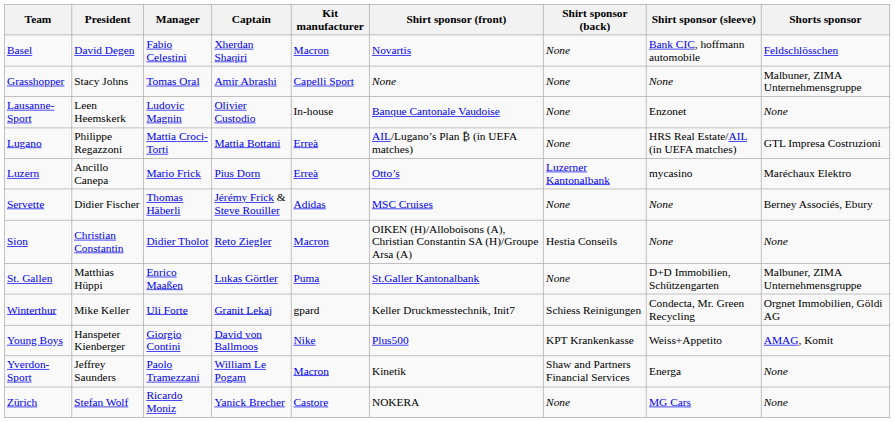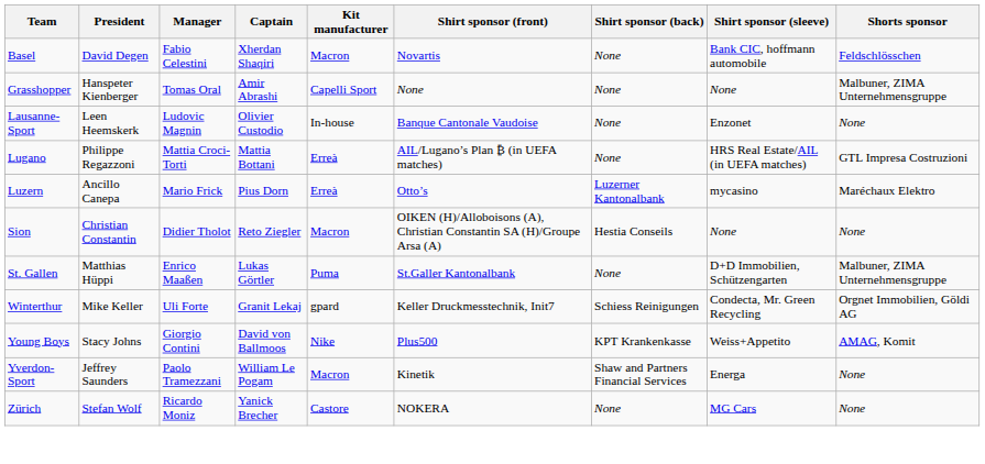Grasshopper | President: Stacy Johns -> Hanspeter Kienberger
- row: Servette | Didier Fischer | Thomas Häberli | Jérémy Frick & Steve Rouiller | Adidas | MSC Cruises | None | None | Berney Associés, Ebury
Young Boys | President: Hanspeter Kienberger -> Stacy Johns
